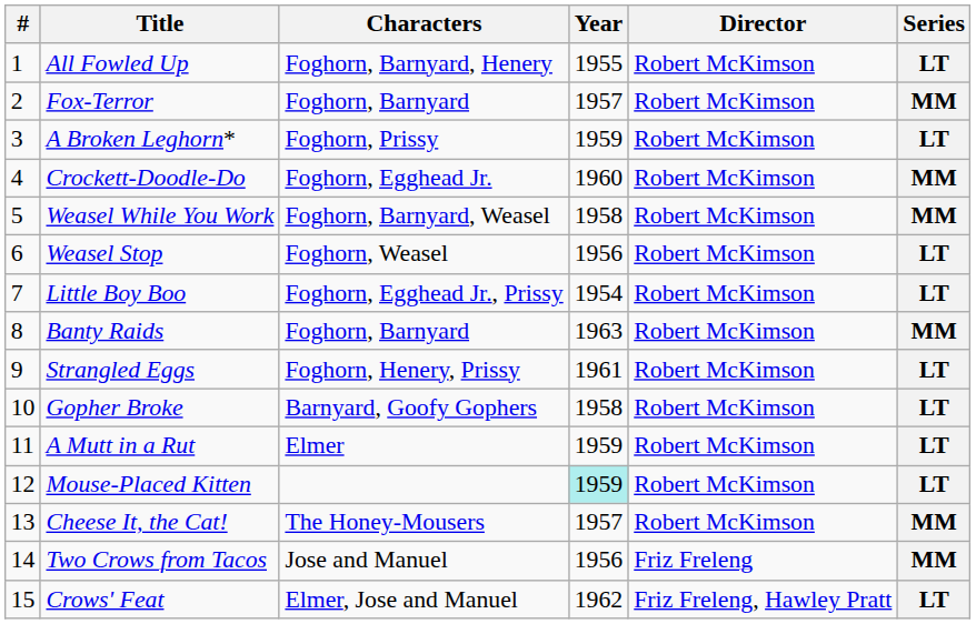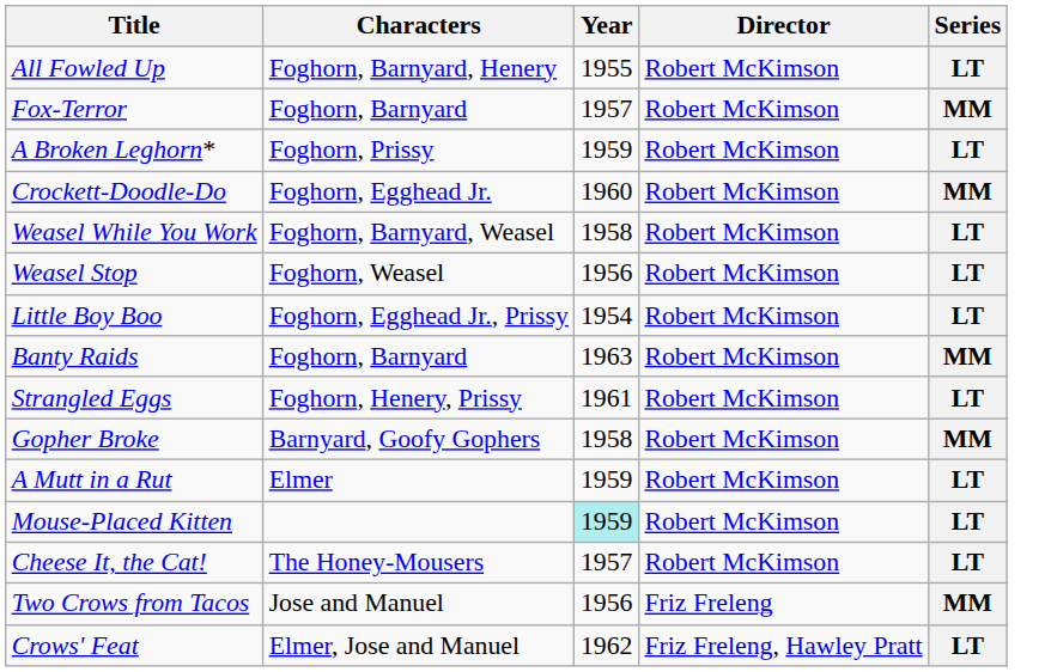- column: # | 1 | 2 | 3 | 4 | 5 | 6 | 7 | 8 | 9 | 10 | 11 | 12 | 13 | 14 | 15
Weasel While You Work | Series: MM -> LT
Gopher Broke | Series: LT -> MM
Cheese It, the Cat! | Series: MM -> LT
